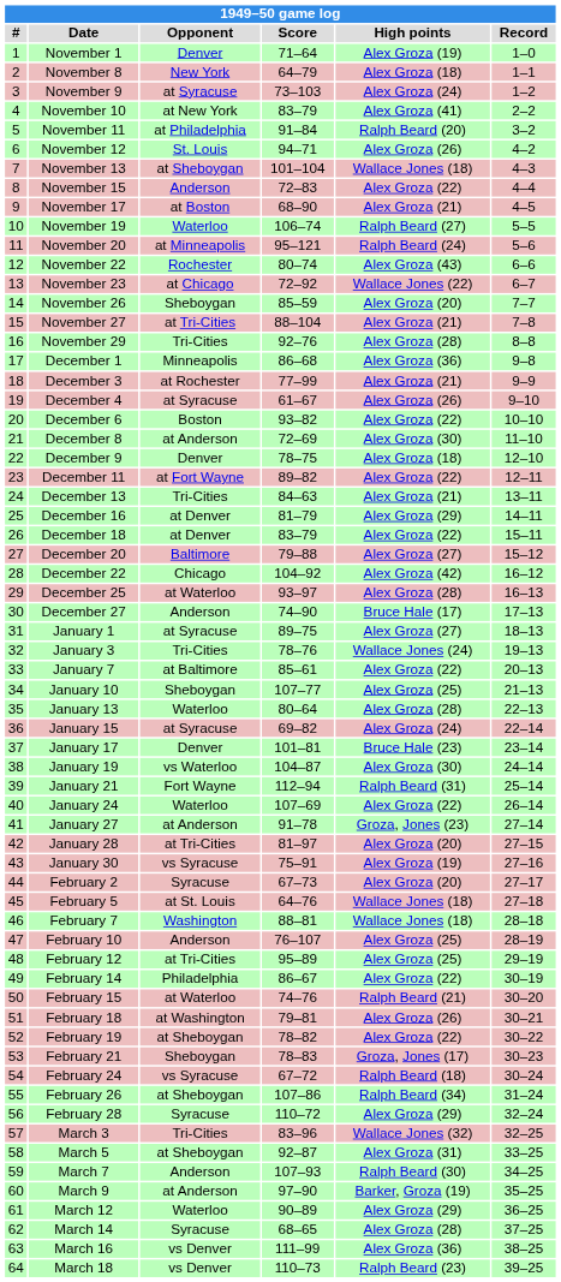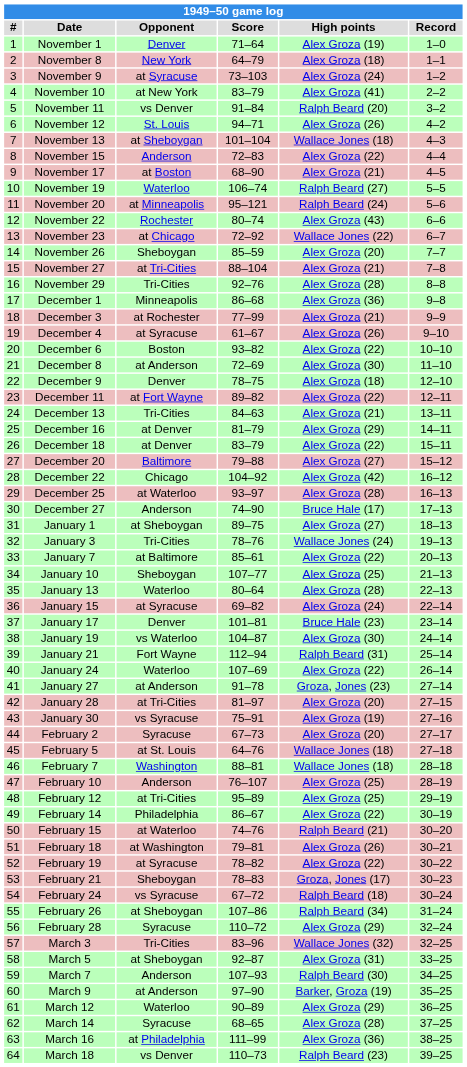November 11 | Opponent: at Philadelphia -> vs Denver
January 1 | Opponent: at Syracuse -> at Sheboygan
February 19 | Opponent: at Sheboygan -> at Syracuse
March 16 | Opponent: vs Denver -> at Philadelphia
